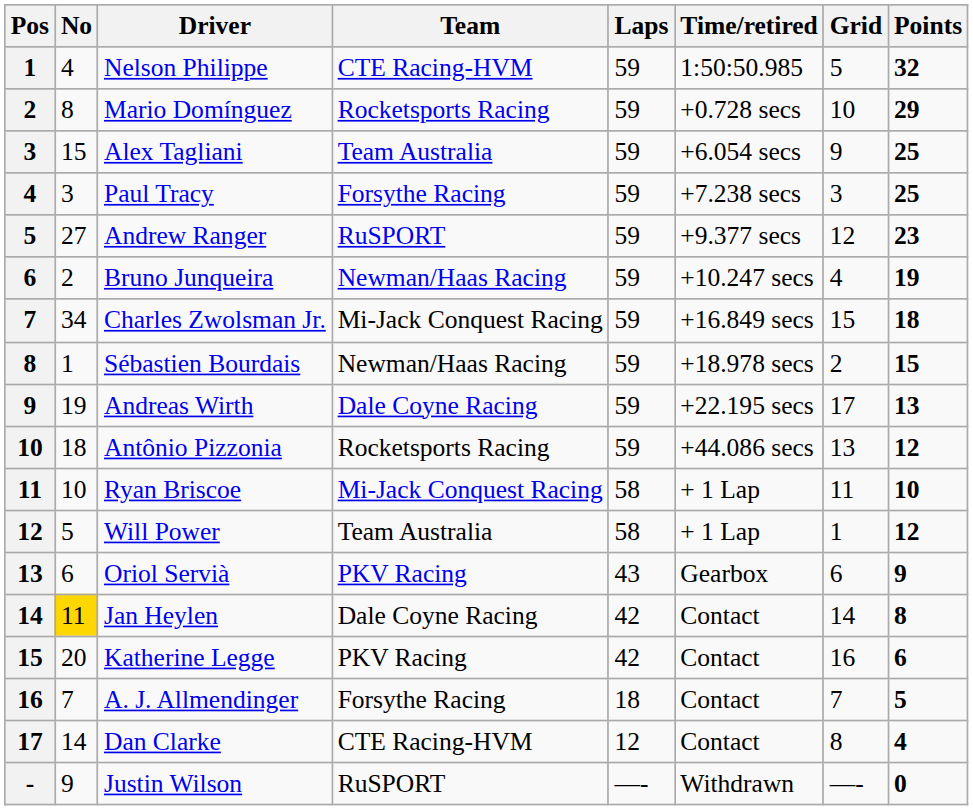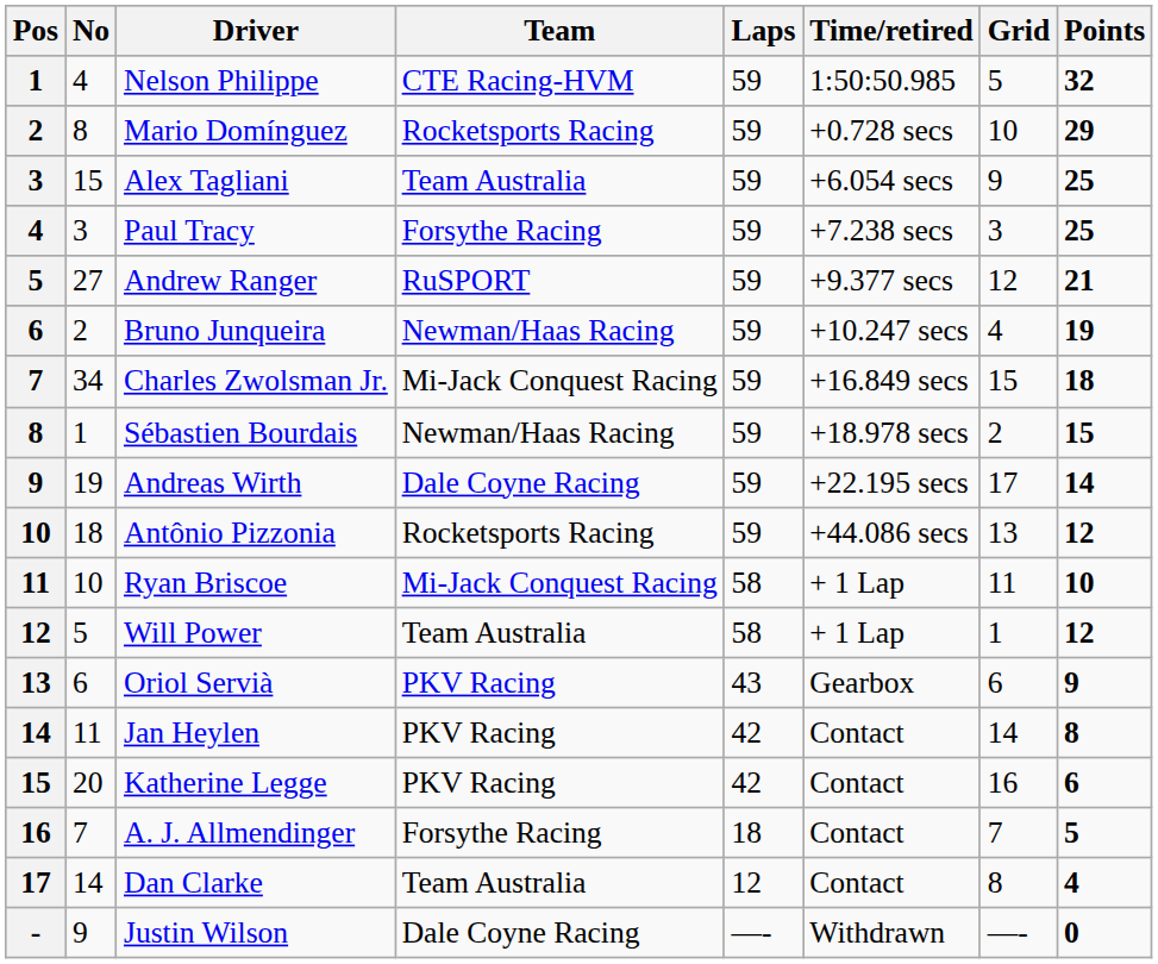Andrew Ranger | Points: 23 -> 21
Andreas Wirth | Points: 13 -> 14
Jan Heylen | No: gold background -> no background
Jan Heylen | Team: Dale Coyne Racing -> PKV Racing
Dan Clarke | Team: CTE Racing-HVM -> Team Australia
Justin Wilson | Team: RuSPORT -> Dale Coyne Racing
